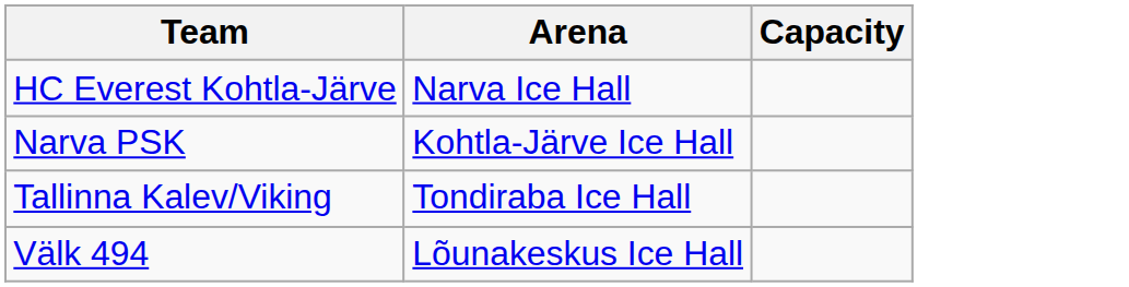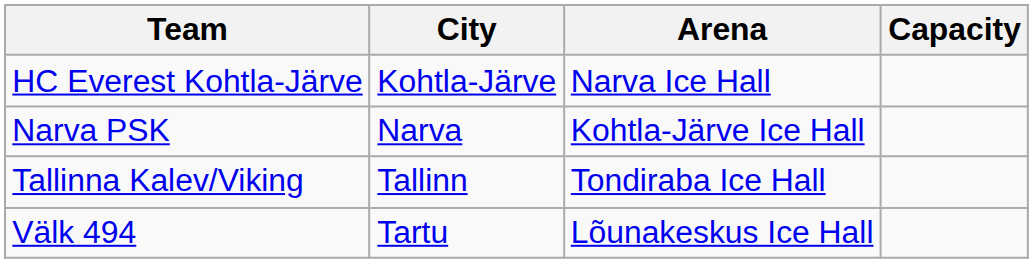+ column: City | Kohtla-Järve | Narva | Tallinn | Tartu
